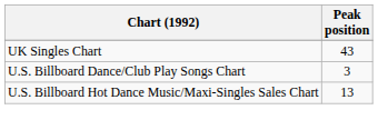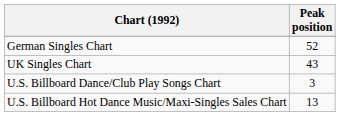+ row: German Singles Chart | 52
